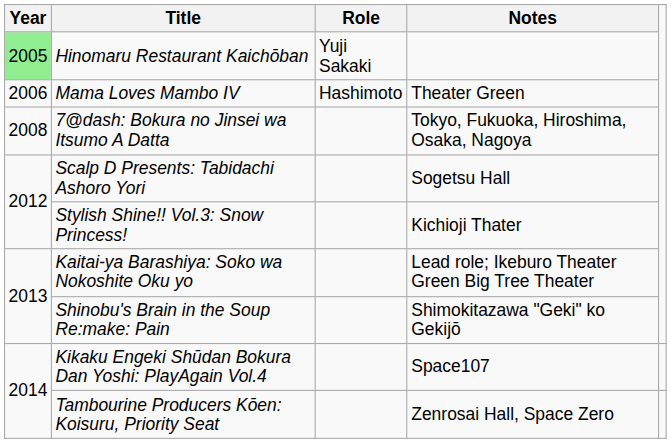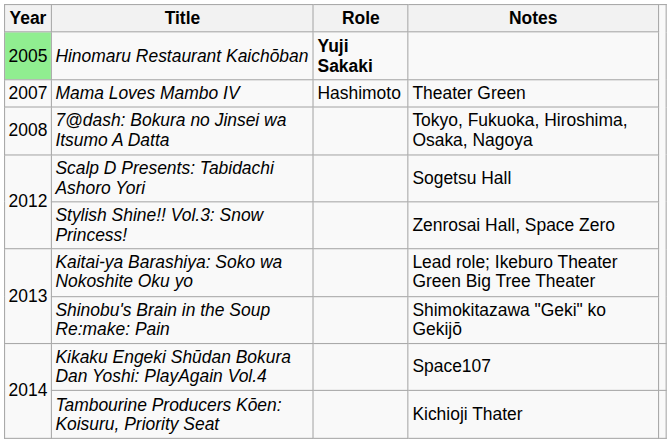Hinomaru Restaurant Kaichōban | Role: normal -> bold
Mama Loves Mambo IV | Year: 2006 -> 2007
Stylish Shine!! Vol.3: Snow Princess! | Notes: Kichioji Thater -> Zenrosai Hall, Space Zero
Tambourine Producers Kōen: Koisuru, Priority Seat | Notes: Zenrosai Hall, Space Zero -> Kichioji Thater
